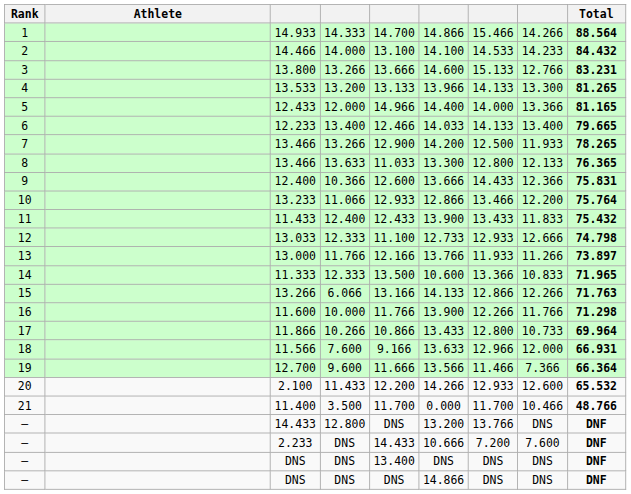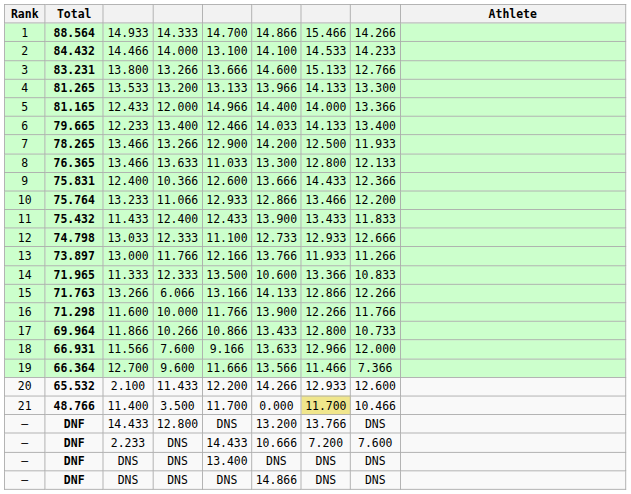columns swapped: Athlete <-> Total
11.400 | column 7: no background -> khaki background
